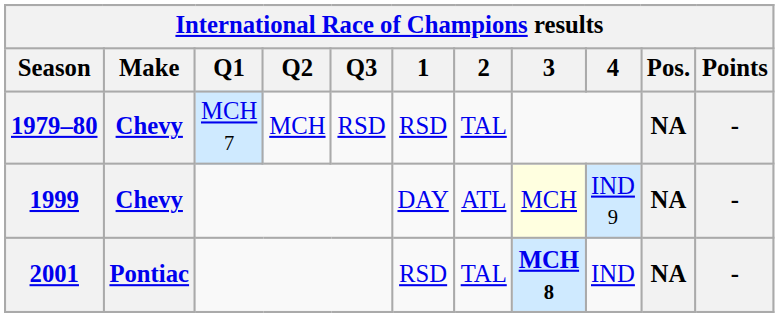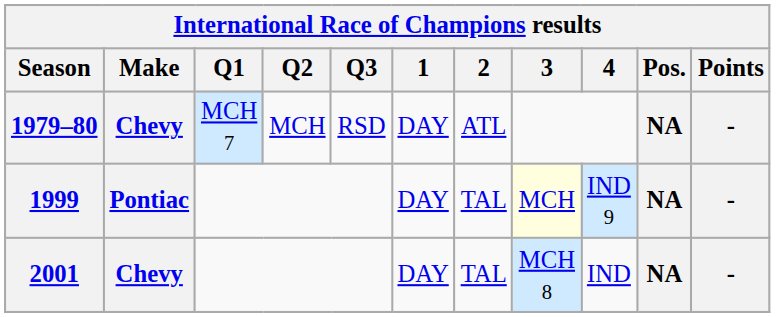1979–80 | 1: RSD -> DAY
1979–80 | 2: TAL -> ATL
1999 | Make: Chevy -> Pontiac
1999 | 2: ATL -> TAL
2001 | Make: Pontiac -> Chevy
2001 | 1: RSD -> DAY
2001 | 3: bold -> normal
